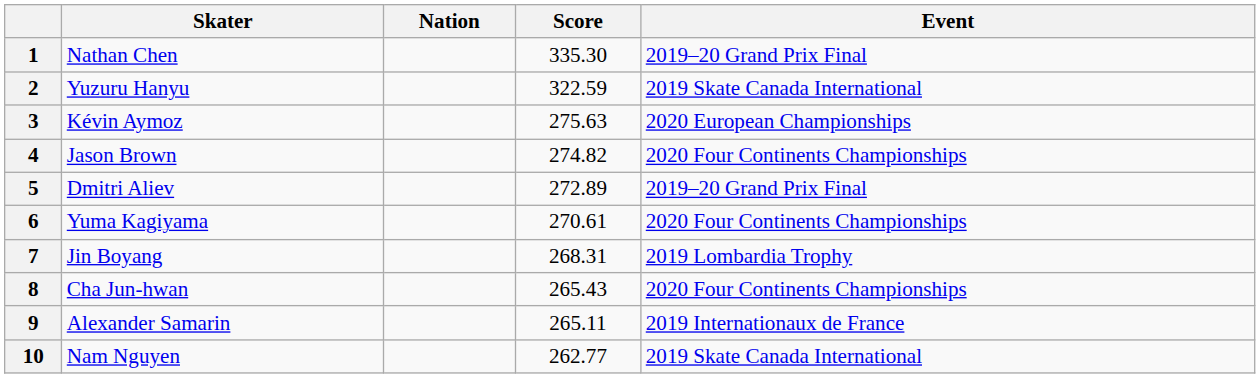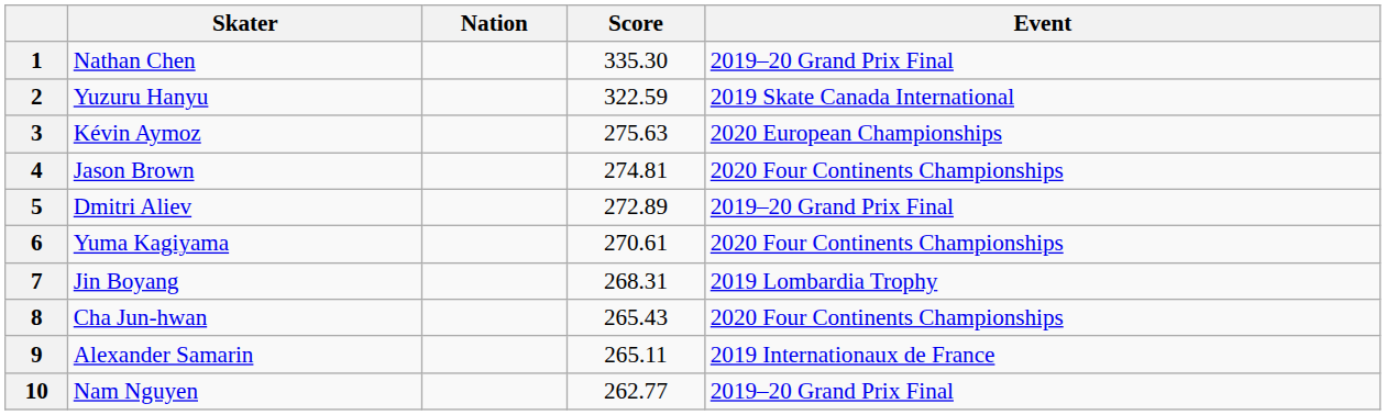4 | Score: 274.82 -> 274.81
10 | Event: 2019 Skate Canada International -> 2019–20 Grand Prix Final
